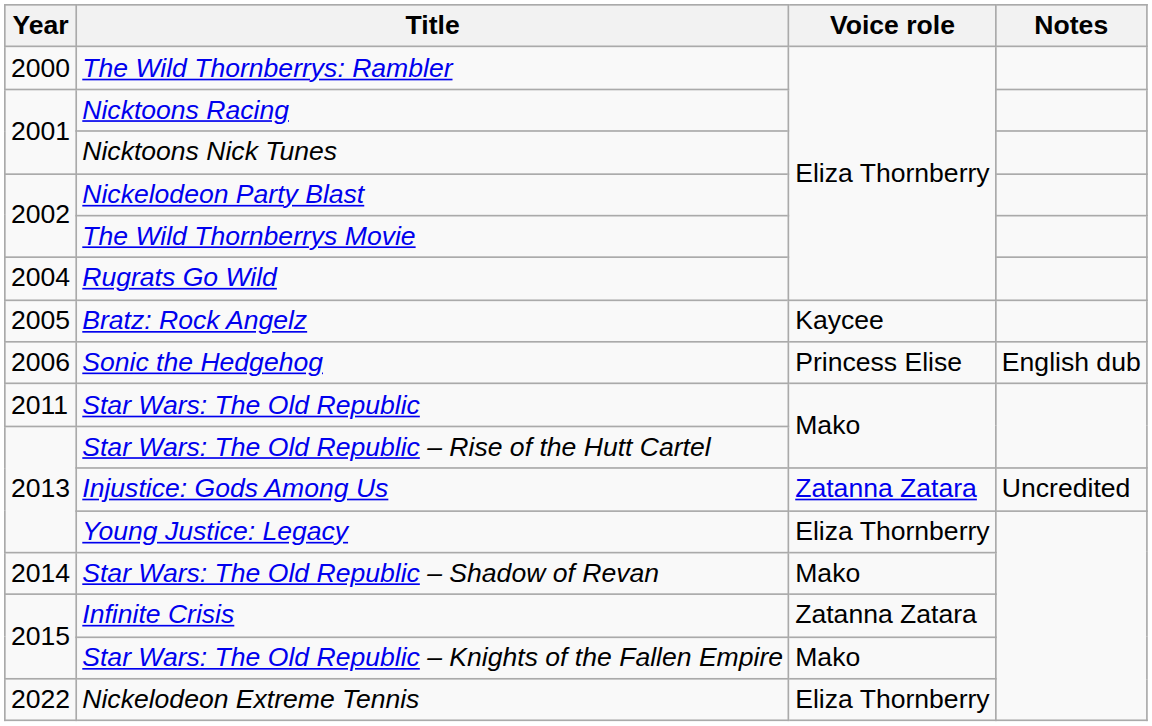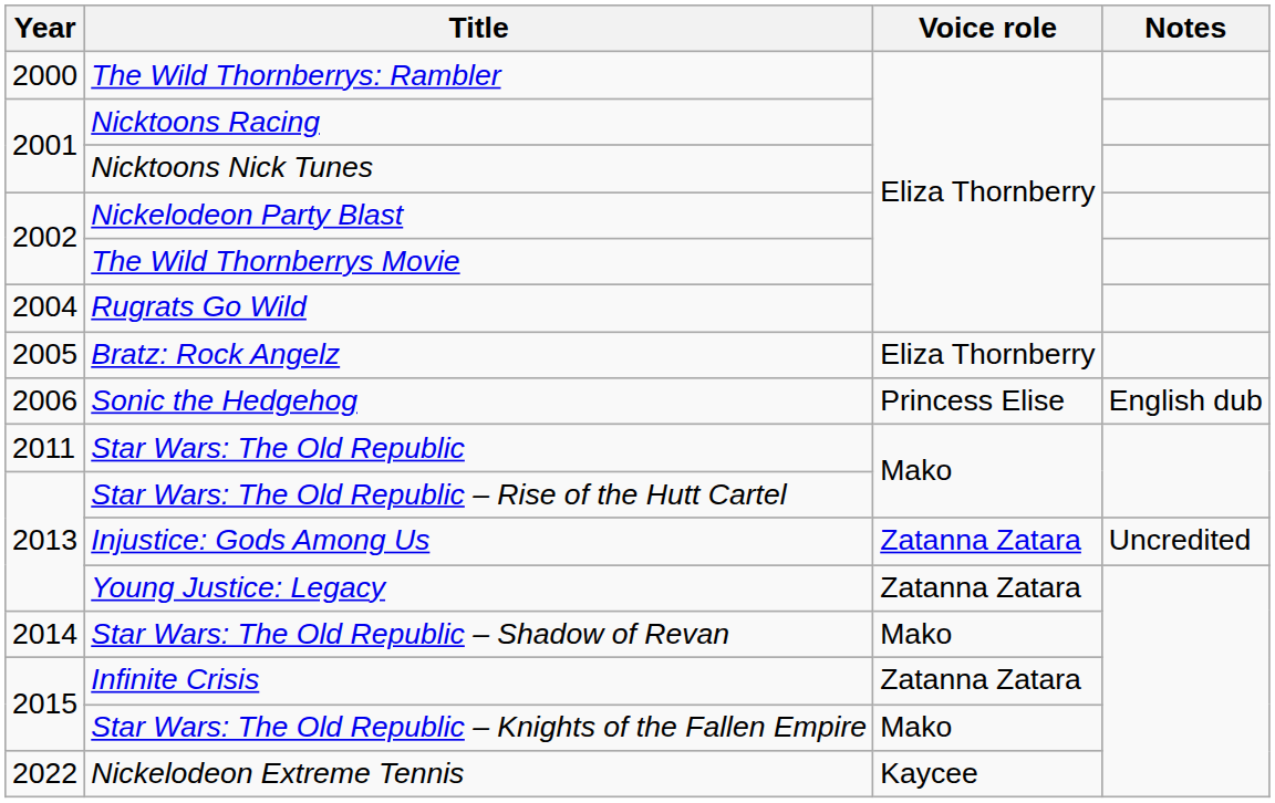Bratz: Rock Angelz | Voice role: Kaycee -> Eliza Thornberry
Young Justice: Legacy | Voice role: Eliza Thornberry -> Zatanna Zatara
Nickelodeon Extreme Tennis | Voice role: Eliza Thornberry -> Kaycee
